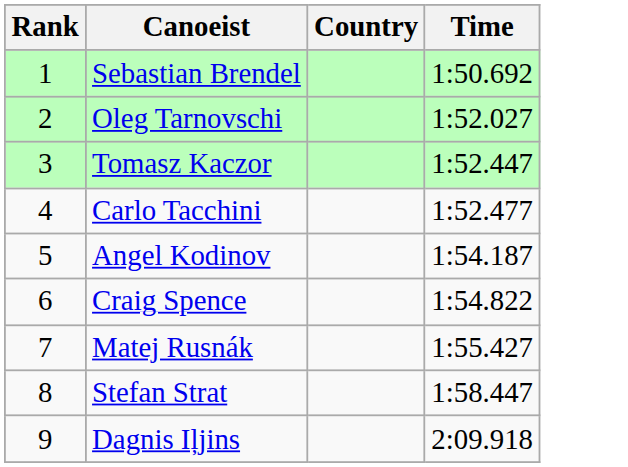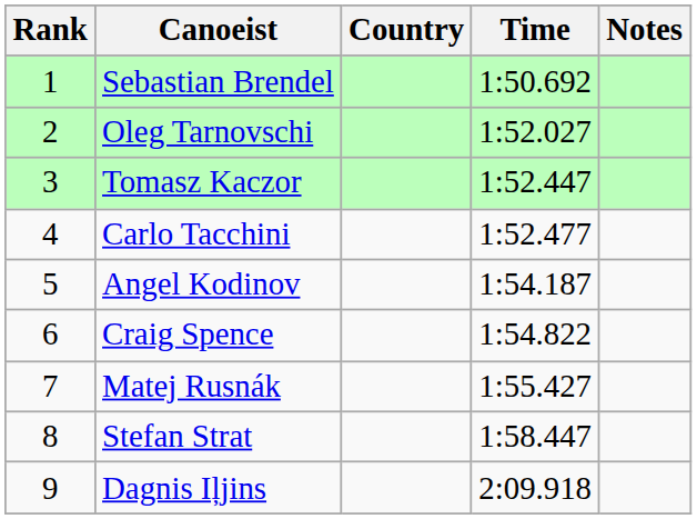+ column: Notes
